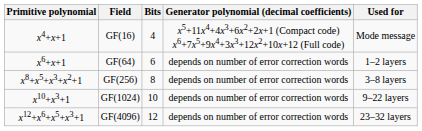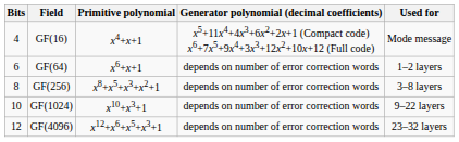columns swapped: Bits <-> Primitive polynomial
